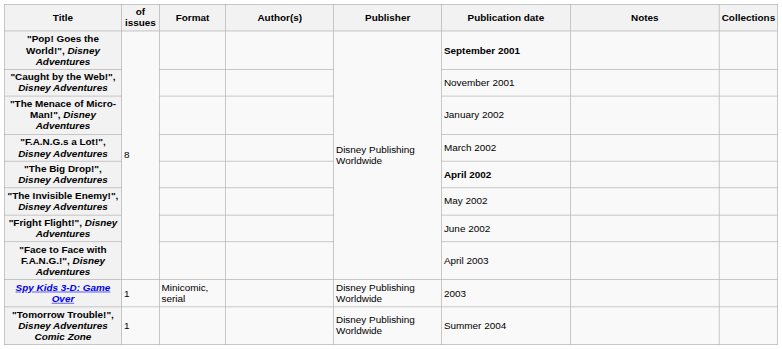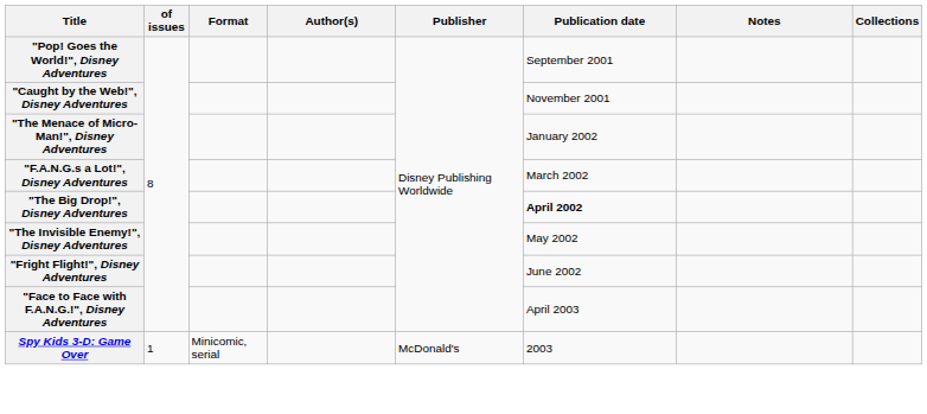"Pop! Goes the World!", Disney Adventures | Publication date: bold -> normal
Spy Kids 3-D: Game Over | Publisher: Disney Publishing Worldwide -> McDonald's
- row: "Tomorrow Trouble!", Disney Adventures Comic Zone | 1 | Disney Publishing Worldwide | Summer 2004
